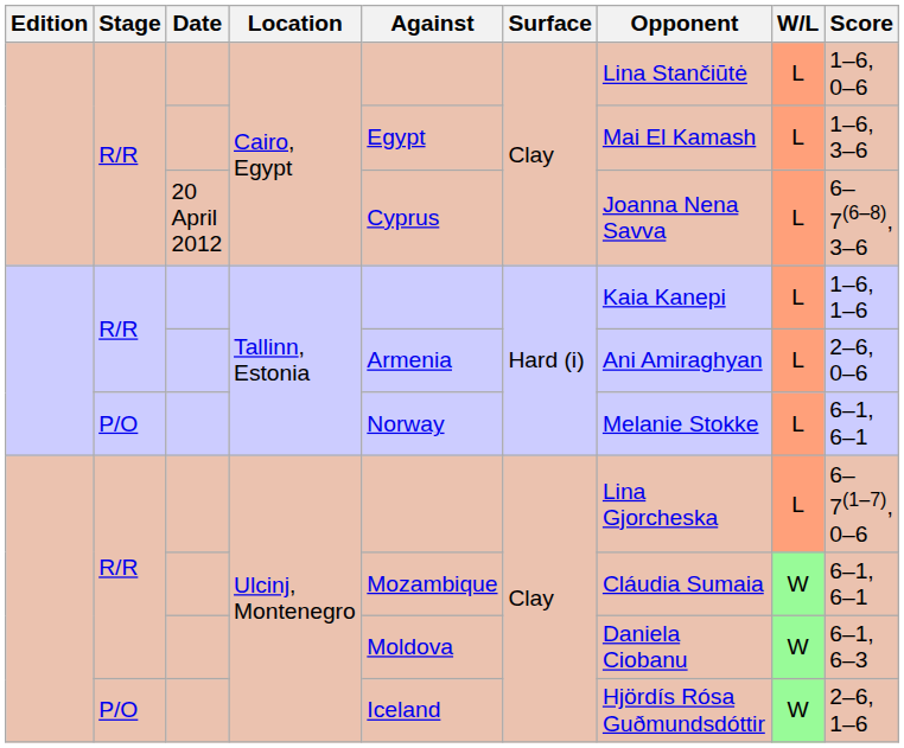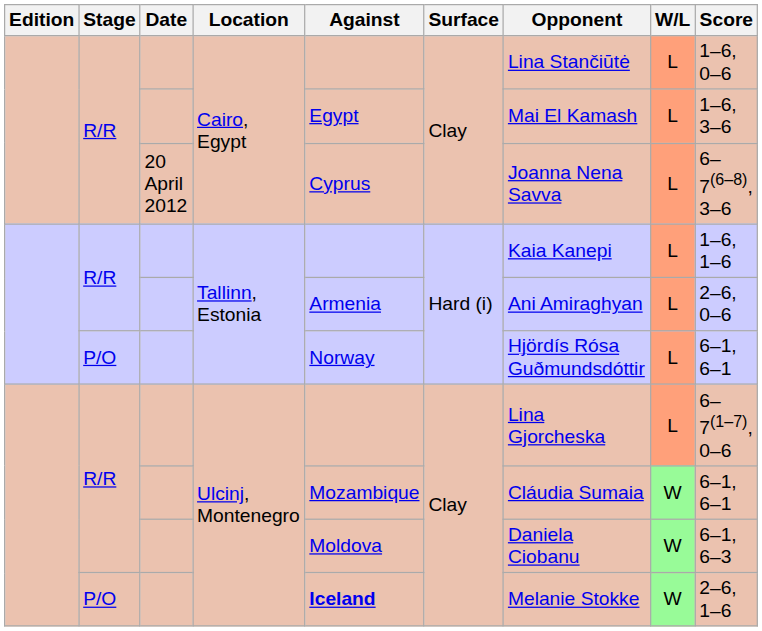P/O / Tallinn, Estonia | Opponent: Melanie Stokke -> Hjördís Rósa Guðmundsdóttir
P/O / Ulcinj, Montenegro | Against: normal -> bold
P/O / Ulcinj, Montenegro | Opponent: Hjördís Rósa Guðmundsdóttir -> Melanie Stokke
